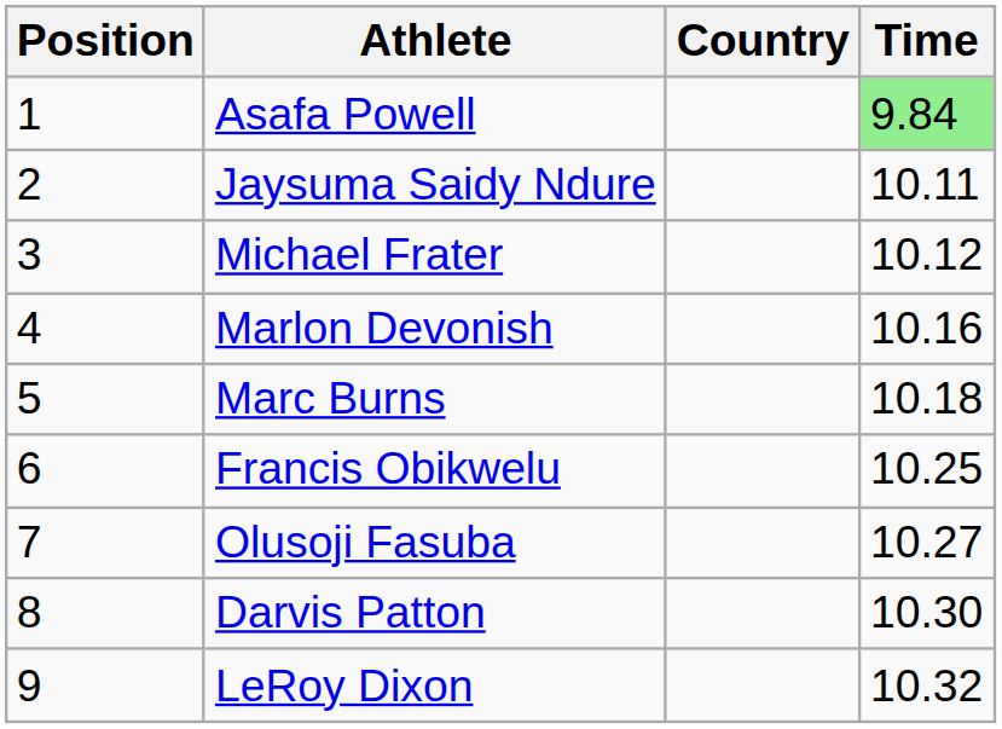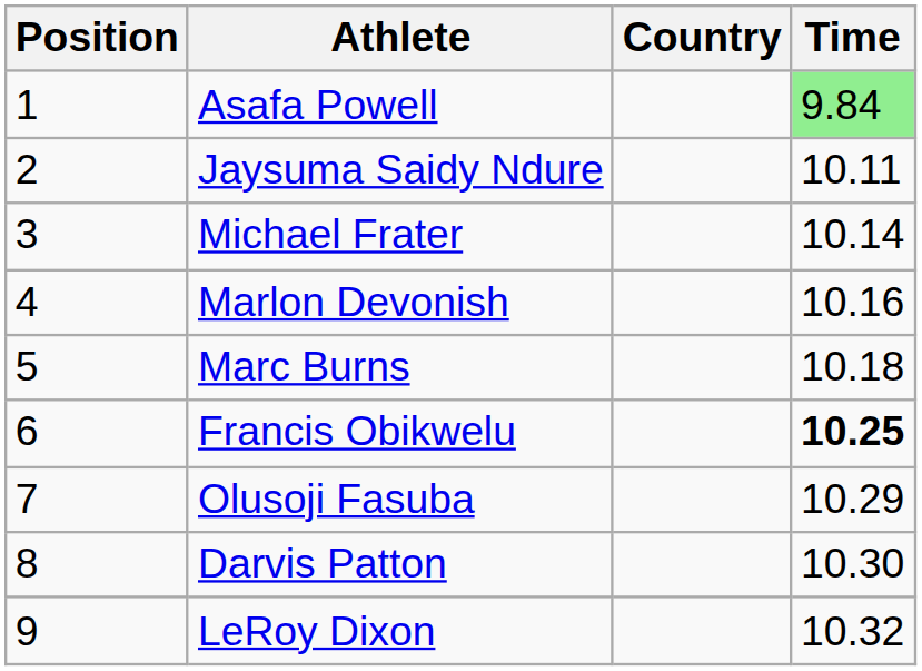Michael Frater | Time: 10.12 -> 10.14
Francis Obikwelu | Time: normal -> bold
Olusoji Fasuba | Time: 10.27 -> 10.29
